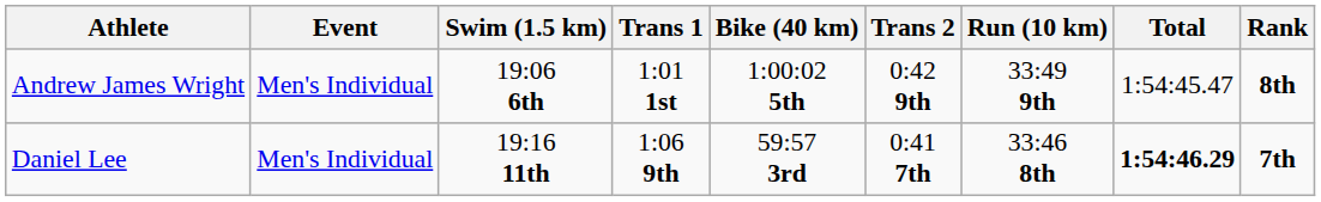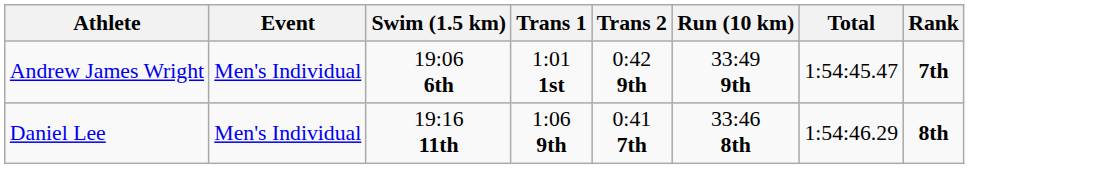- column: Bike (40 km) | 1:00:02 5th | 59:57 3rd
Andrew James Wright | Rank: 8th -> 7th
Daniel Lee | Total: bold -> normal
Daniel Lee | Rank: 7th -> 8th
